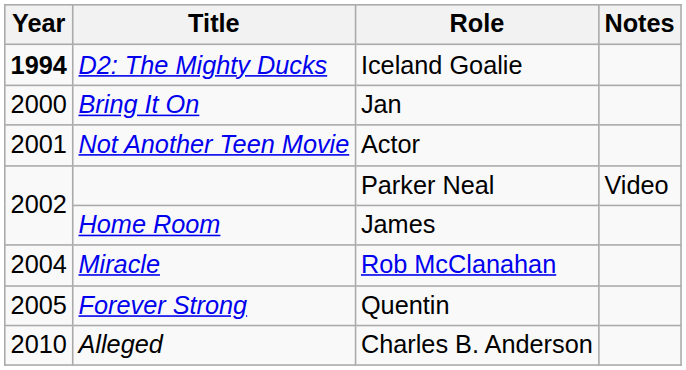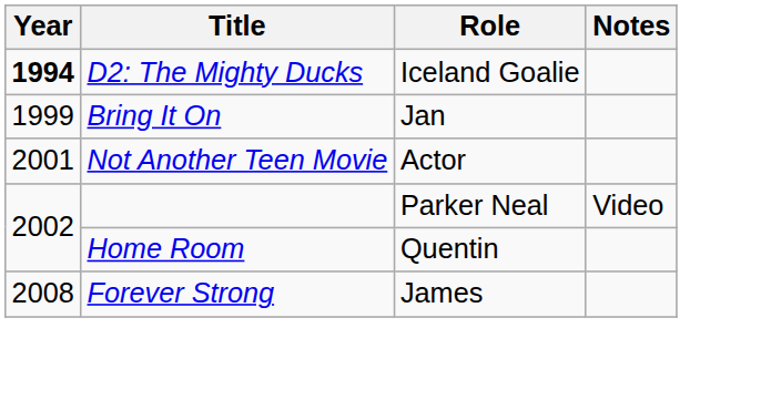Bring It On | Year: 2000 -> 1999
Home Room | Role: James -> Quentin
- row: 2004 | Miracle | Rob McClanahan
Forever Strong | Year: 2005 -> 2008
Forever Strong | Role: Quentin -> James
- row: 2010 | Alleged | Charles B. Anderson
